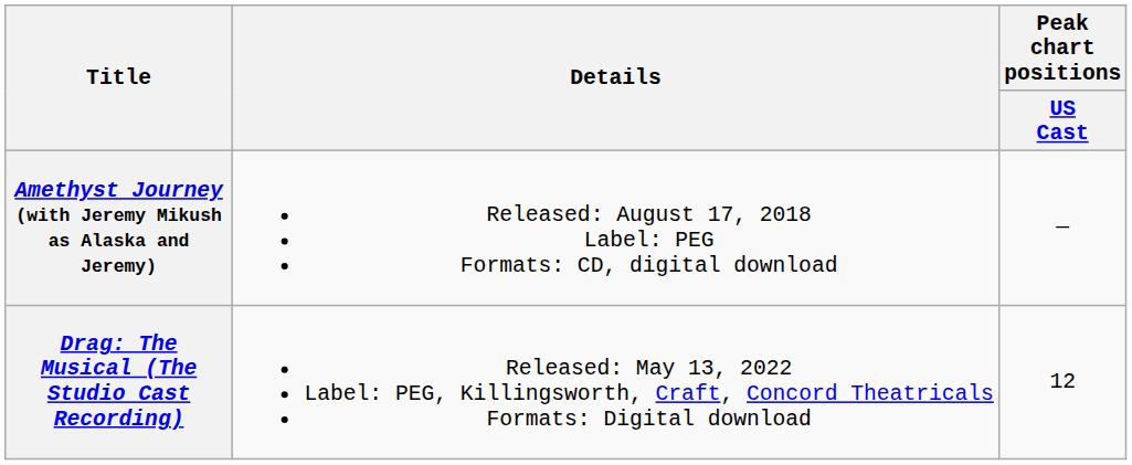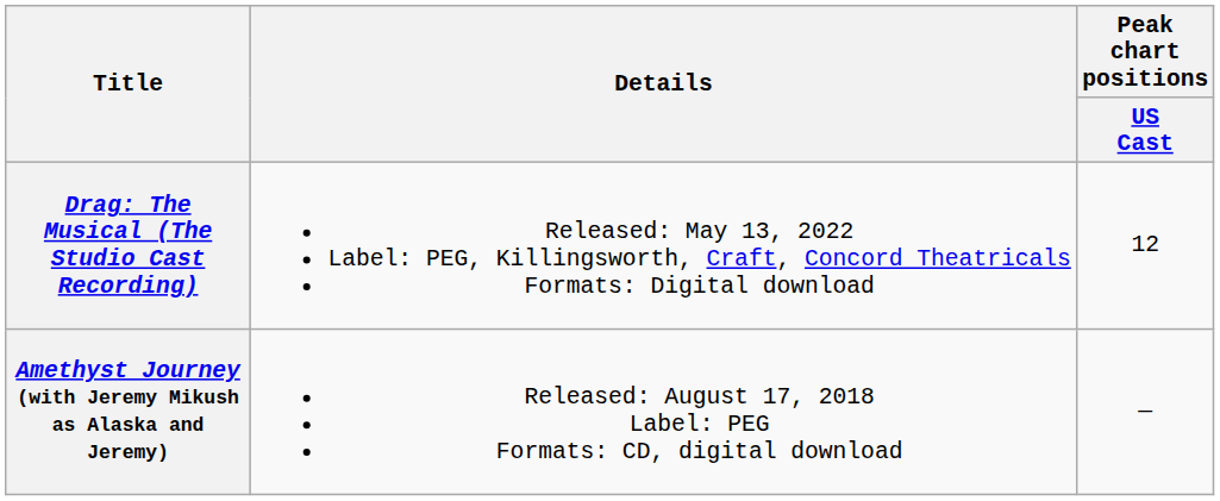rows swapped: Amethyst Journey (with Jeremy Mikush as Alaska and Jeremy) <-> Drag: The Musical (The Studio Cast Recording)
